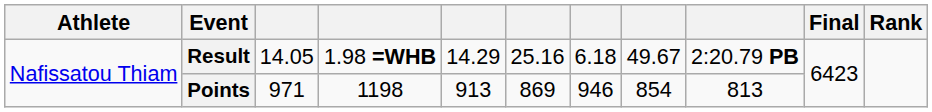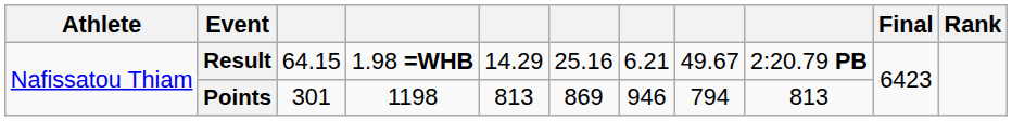Result | column 3: 14.05 -> 64.15
Result | column 7: 6.18 -> 6.21
Points | column 3: 971 -> 301
Points | column 5: 913 -> 813
Points | column 8: 854 -> 794
